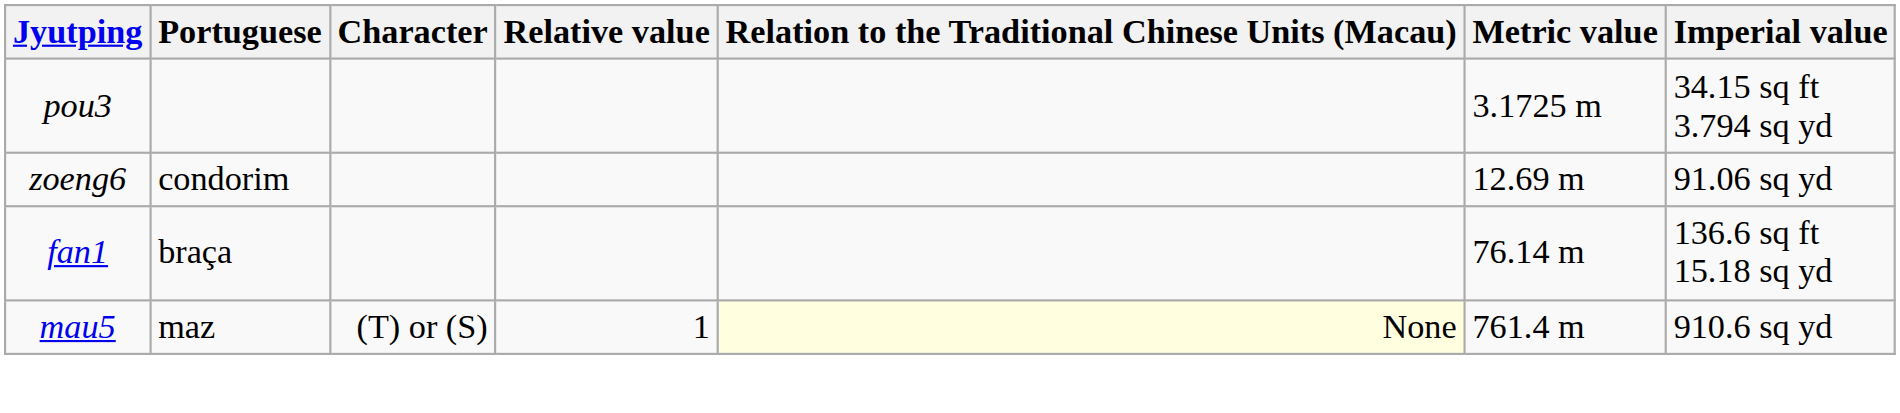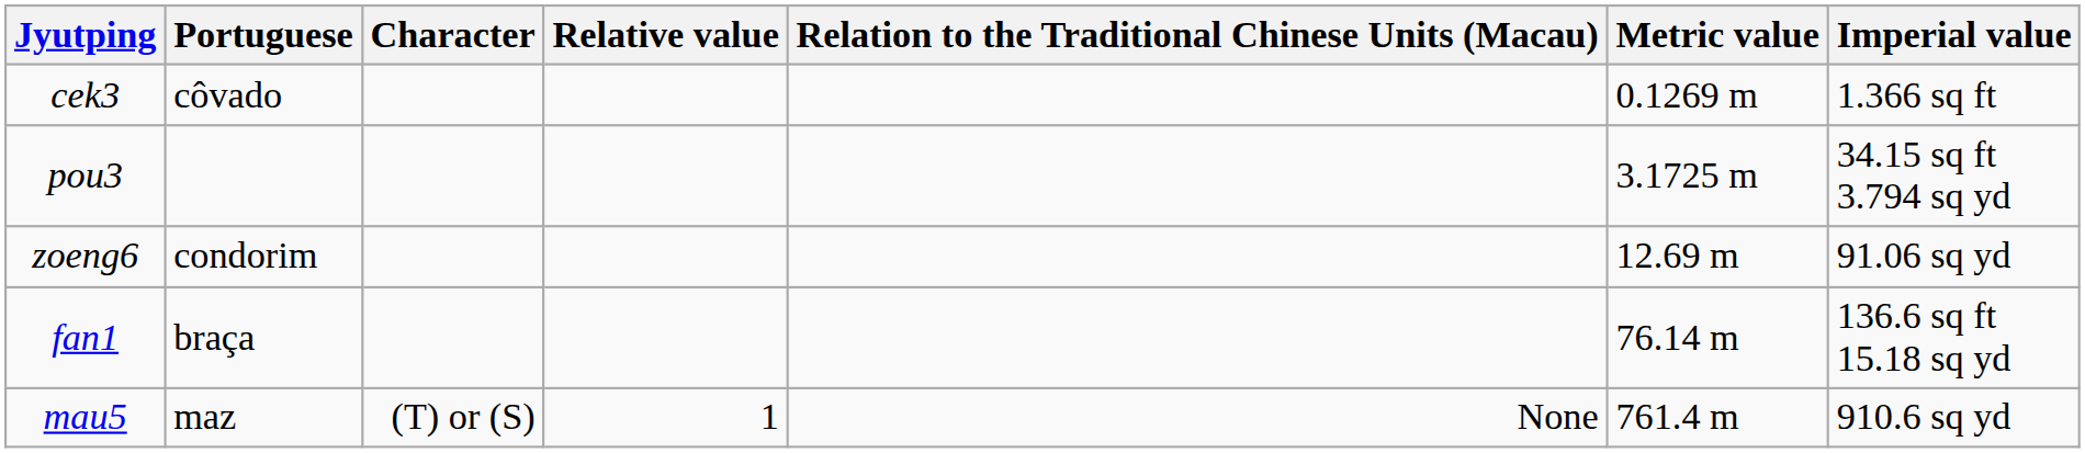+ row: cek3 | côvado | 0.1269 m | 1.366 sq ft
mau5 | Relation to the Traditional Chinese Units (Macau): lightyellow background -> no background
